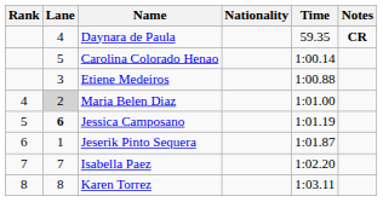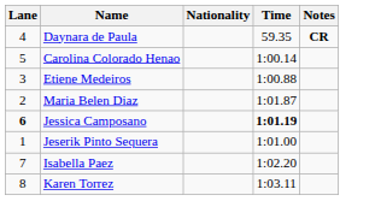- column: Rank | 4 | 5 | 6 | 7 | 8
Maria Belen Diaz | Lane: lightgrey background -> no background
Maria Belen Diaz | Time: 1:01.00 -> 1:01.87
Jessica Camposano | Time: normal -> bold
Jeserik Pinto Sequera | Time: 1:01.87 -> 1:01.00
